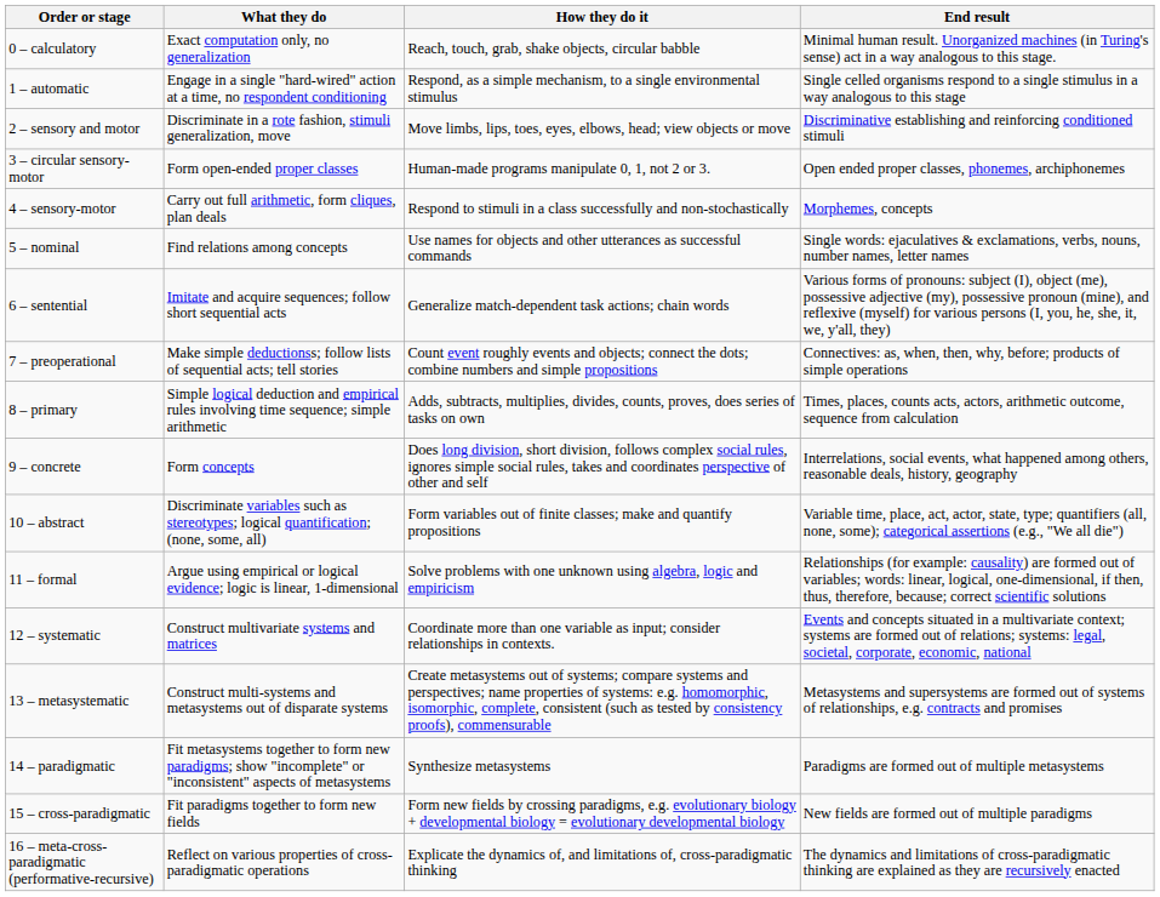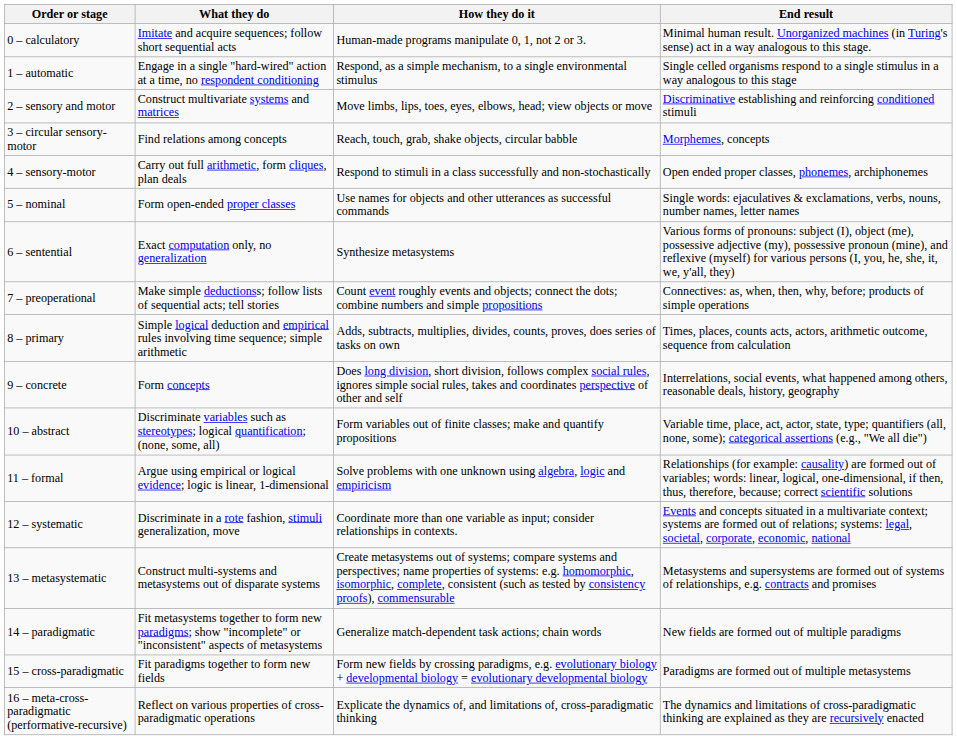0 – calculatory | What they do: Exact computation only, no generalization -> Imitate and acquire sequences; follow short sequential acts
0 – calculatory | How they do it: Reach, touch, grab, shake objects, circular babble -> Human-made programs manipulate 0, 1, not 2 or 3.
2 – sensory and motor | What they do: Discriminate in a rote fashion, stimuli generalization, move -> Construct multivariate systems and matrices
3 – circular sensory-motor | What they do: Form open-ended proper classes -> Find relations among concepts
3 – circular sensory-motor | How they do it: Human-made programs manipulate 0, 1, not 2 or 3. -> Reach, touch, grab, shake objects, circular babble
3 – circular sensory-motor | End result: Open ended proper classes, phonemes, archiphonemes -> Morphemes, concepts
4 – sensory-motor | End result: Morphemes, concepts -> Open ended proper classes, phonemes, archiphonemes
5 – nominal | What they do: Find relations among concepts -> Form open-ended proper classes
6 – sentential | What they do: Imitate and acquire sequences; follow short sequential acts -> Exact computation only, no generalization
6 – sentential | How they do it: Generalize match-dependent task actions; chain words -> Synthesize metasystems
12 – systematic | What they do: Construct multivariate systems and matrices -> Discriminate in a rote fashion, stimuli generalization, move
14 – paradigmatic | How they do it: Synthesize metasystems -> Generalize match-dependent task actions; chain words
14 – paradigmatic | End result: Paradigms are formed out of multiple metasystems -> New fields are formed out of multiple paradigms
15 – cross-paradigmatic | End result: New fields are formed out of multiple paradigms -> Paradigms are formed out of multiple metasystems
